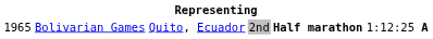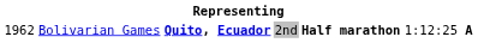Bolivarian Games | column 1: 1965 -> 1962
Bolivarian Games | column 3: normal -> bold
